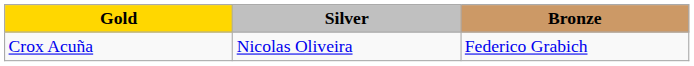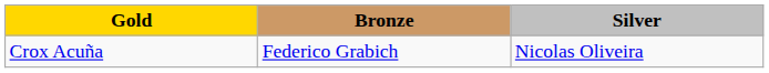columns swapped: Silver <-> Bronze
